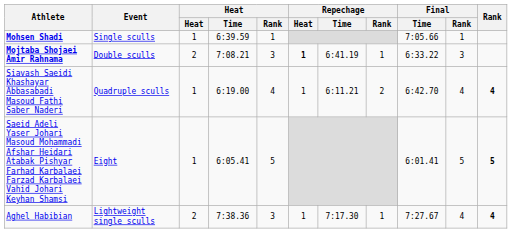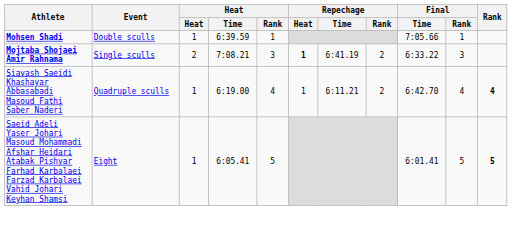Mohsen Shadi | Event: Single sculls -> Double sculls
Mojtaba Shojaei Amir Rahnama | Event: Double sculls -> Single sculls
Mojtaba Shojaei Amir Rahnama | Repechage / Rank: 1 -> 2
- row: Aghel Habibian | Lightweight single sculls | 2 | 7:38.36 | 3 | 1 | 7:17.30 | 1 | 7:27.67 | 4 | 4
